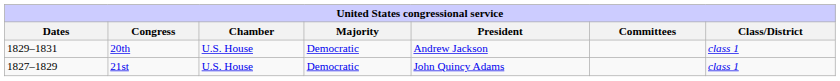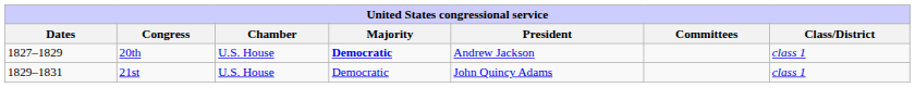20th | Dates: 1829–1831 -> 1827–1829
20th | Majority: normal -> bold
21st | Dates: 1827–1829 -> 1829–1831
